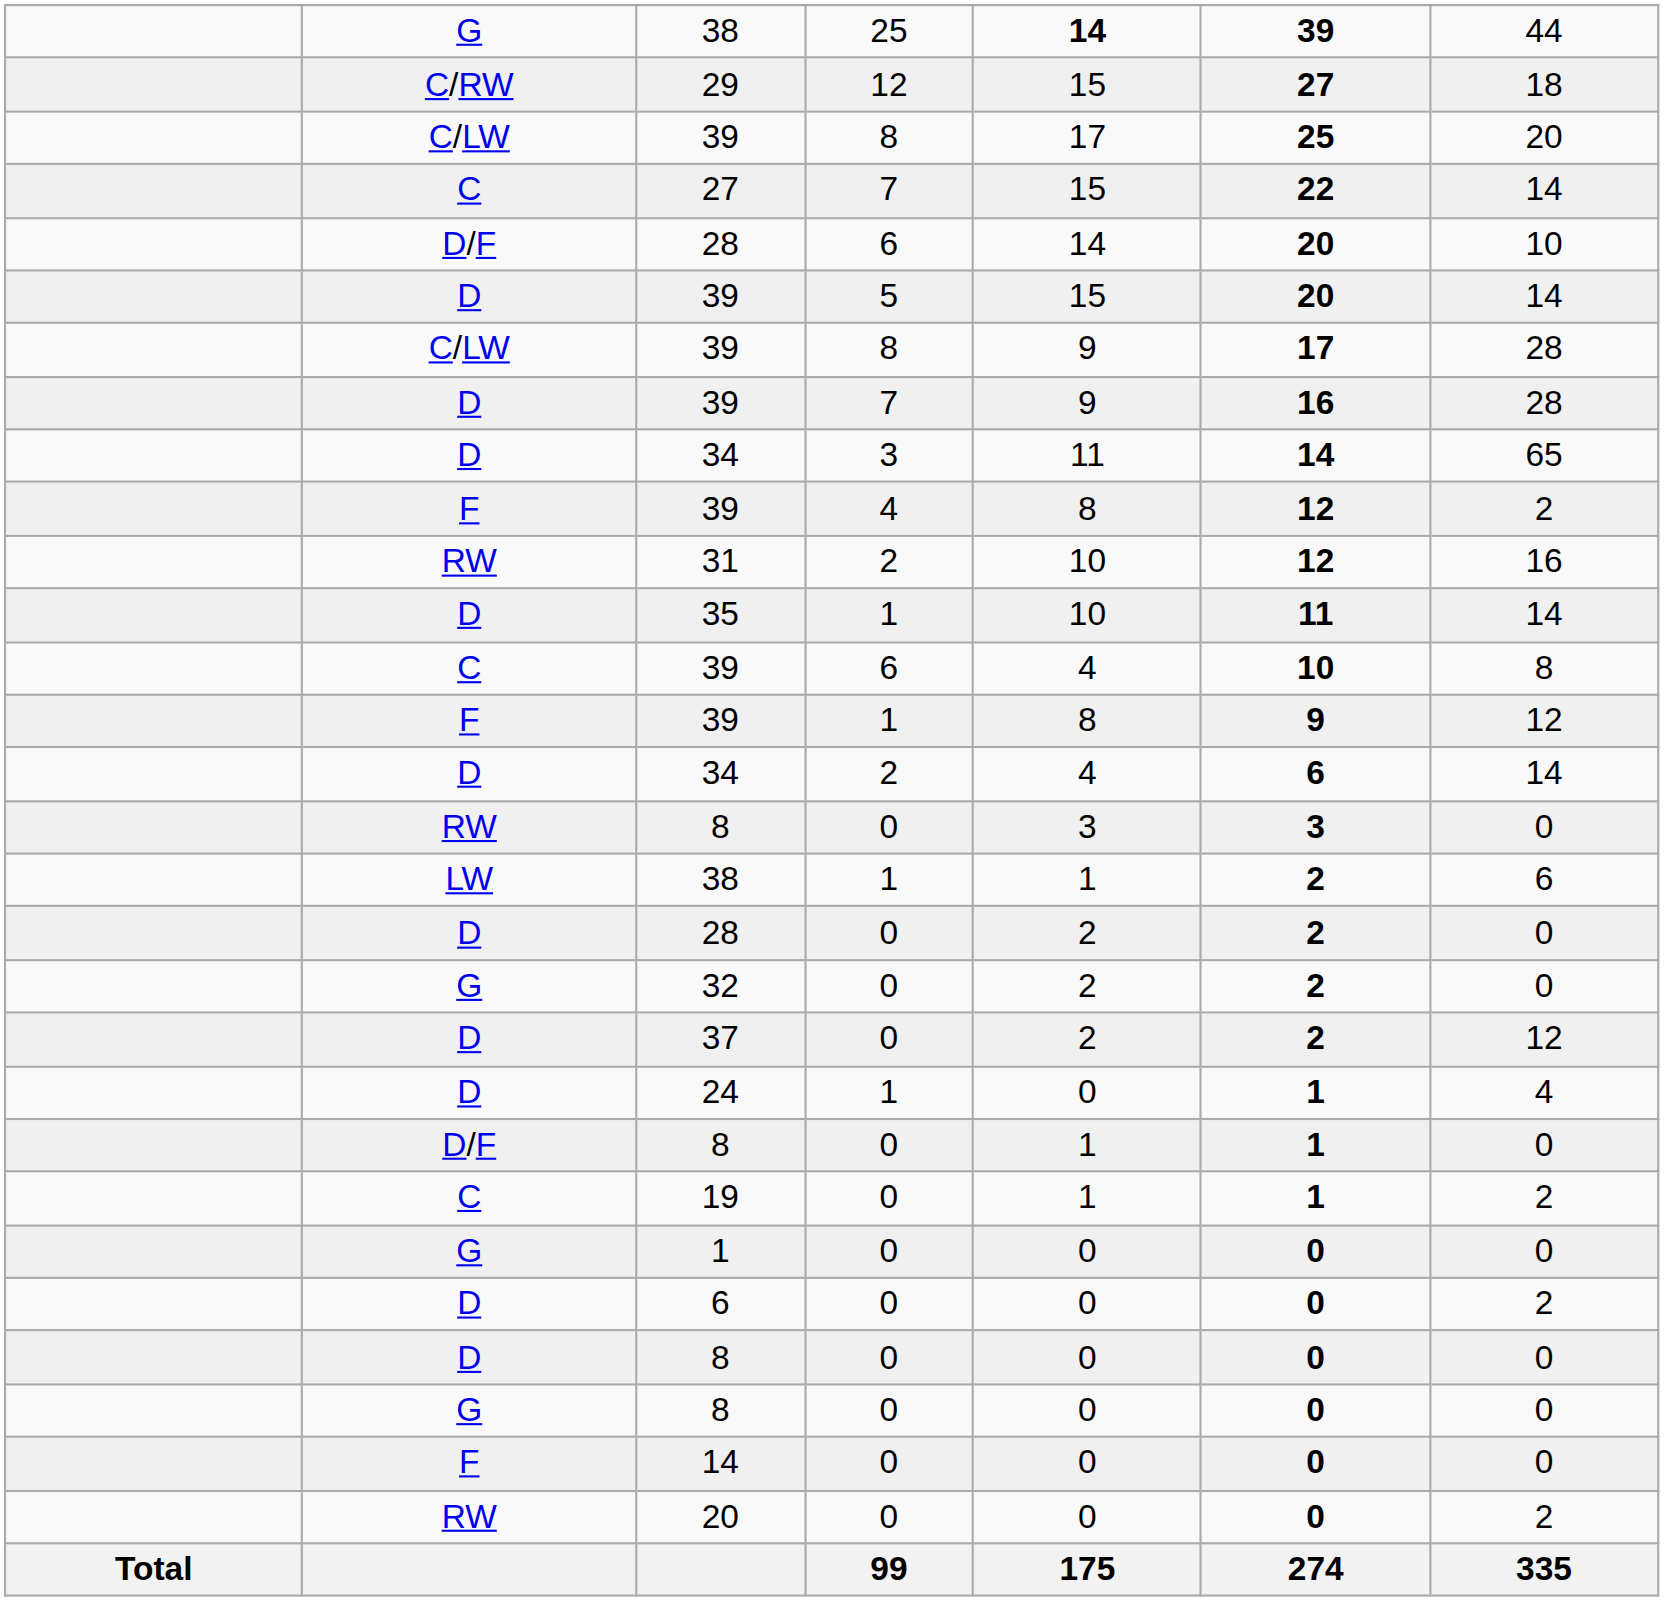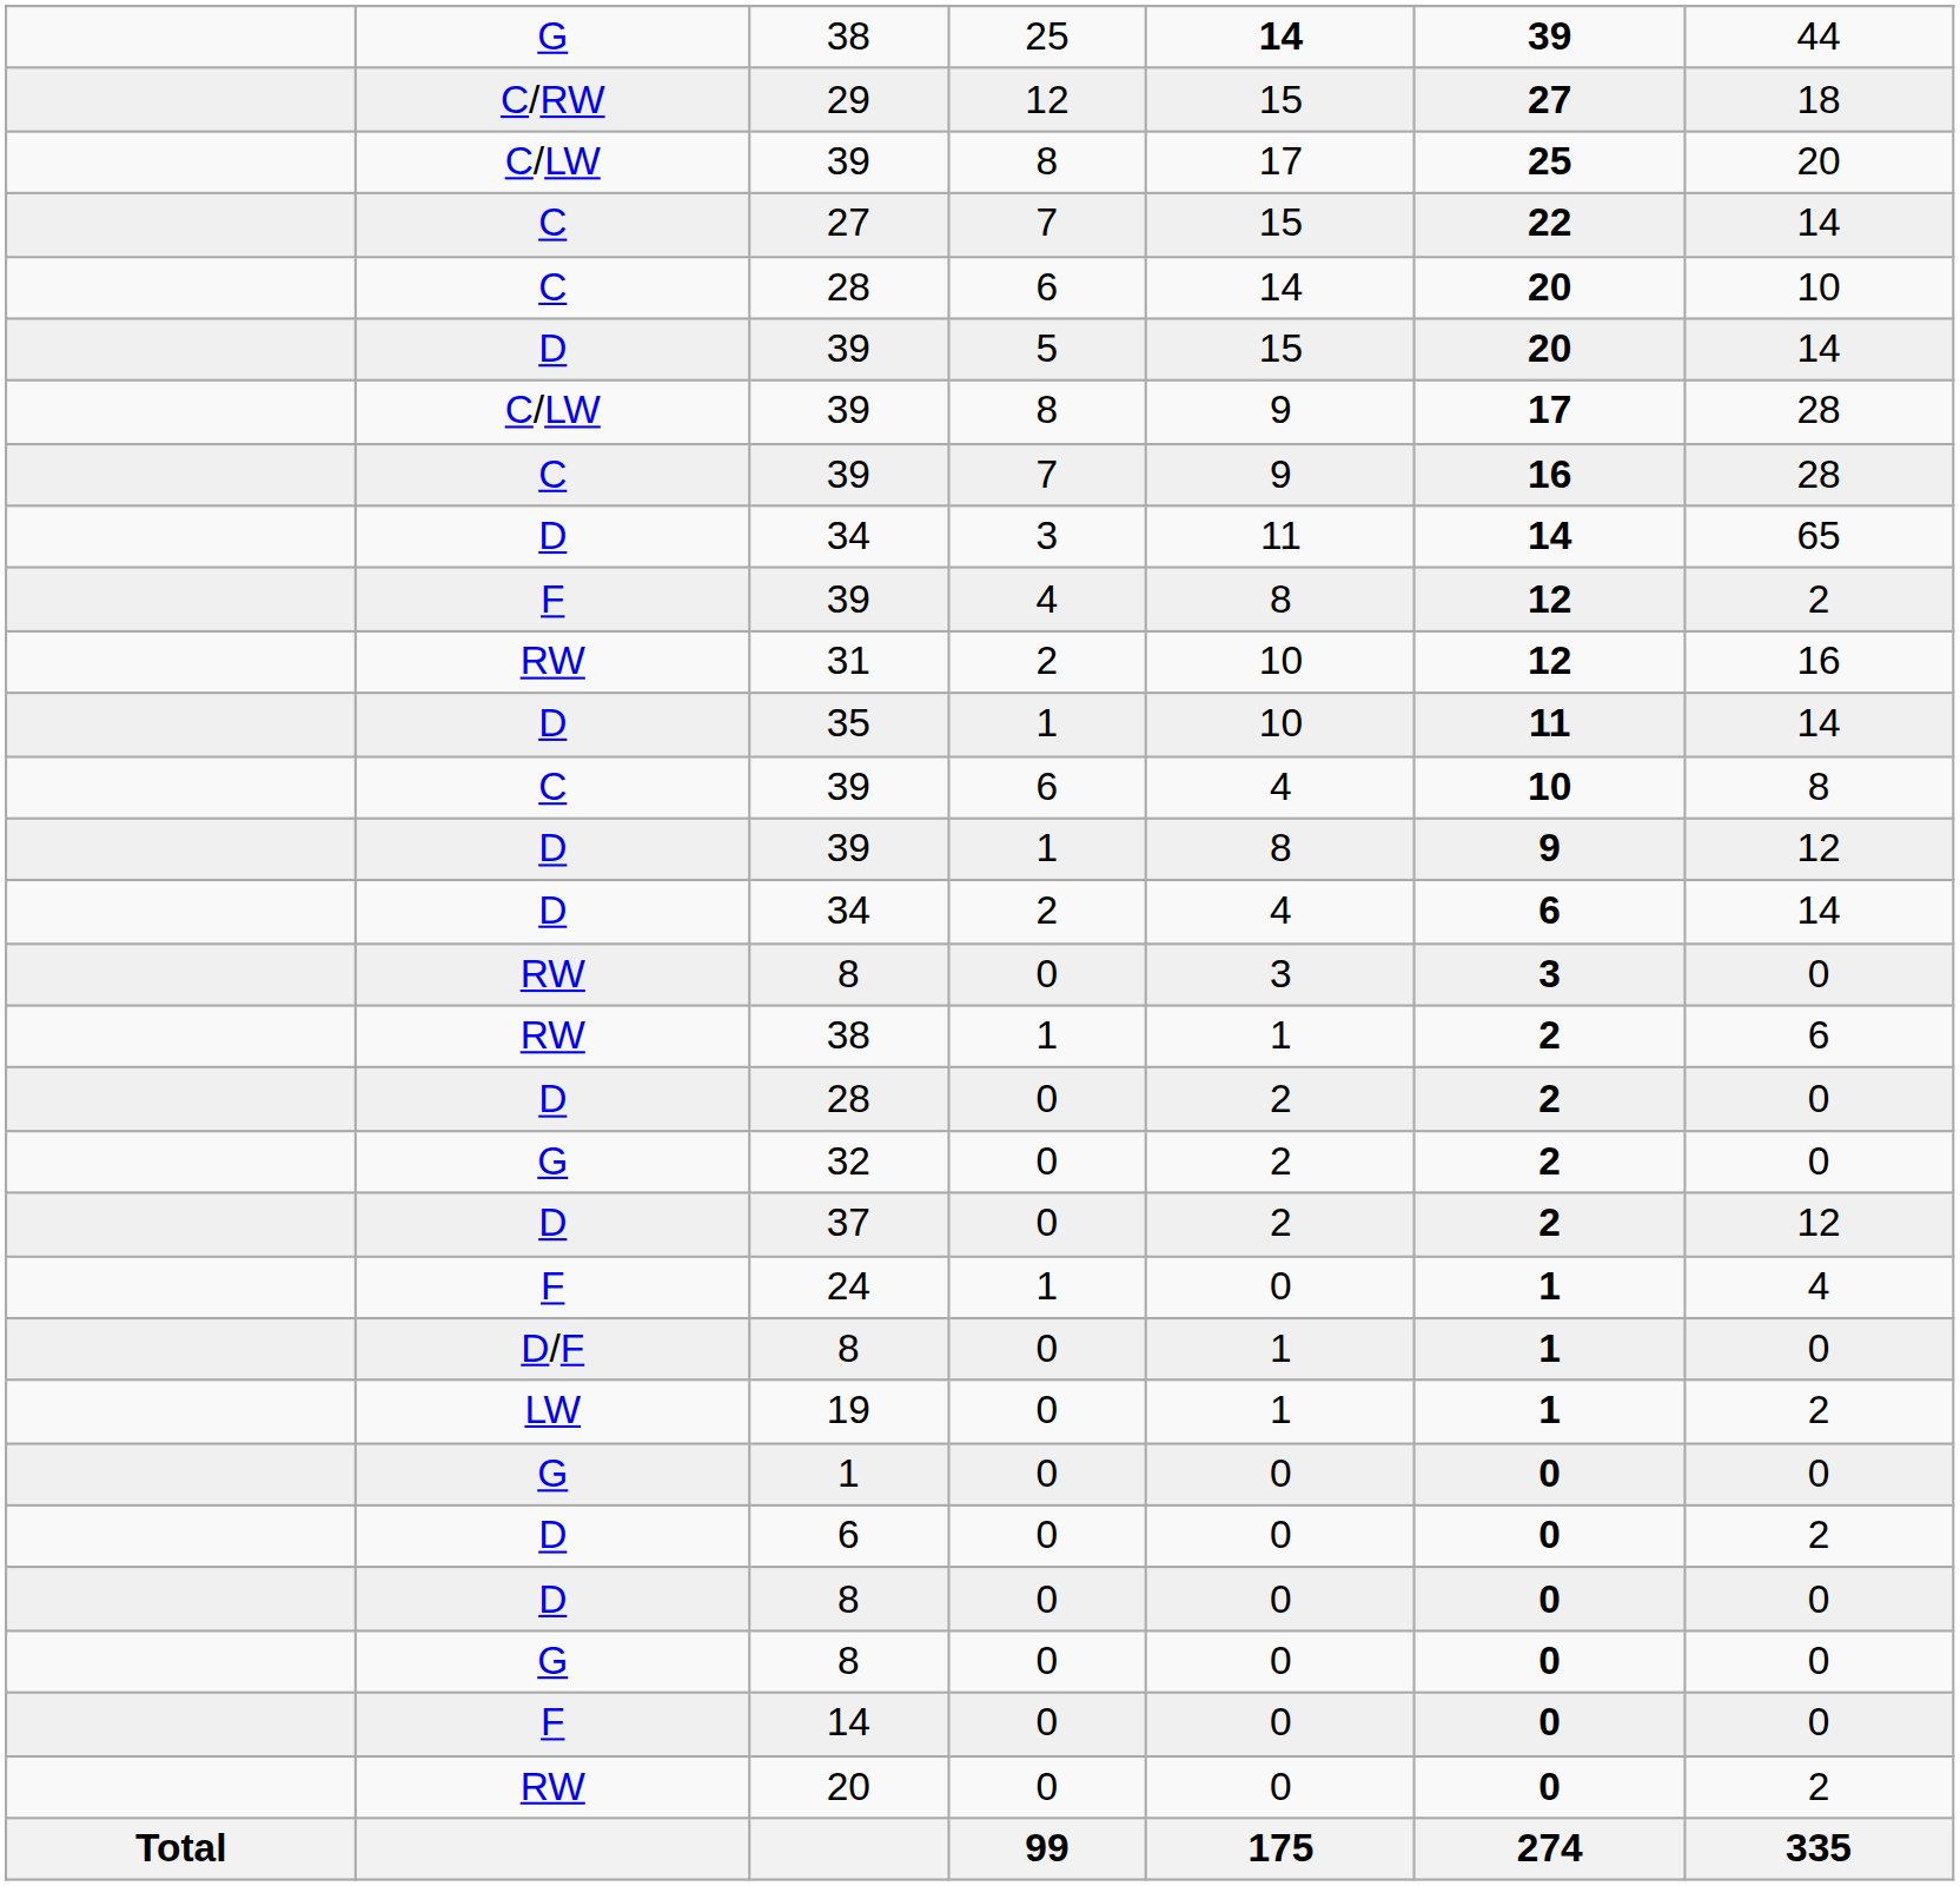28 / 6 | column 2: D/F -> C
39 / 7 | column 2: D -> C
39 / 1 | column 2: F -> D
38 / 1 | column 2: LW -> RW
24 | column 2: D -> F
19 | column 2: C -> LW
